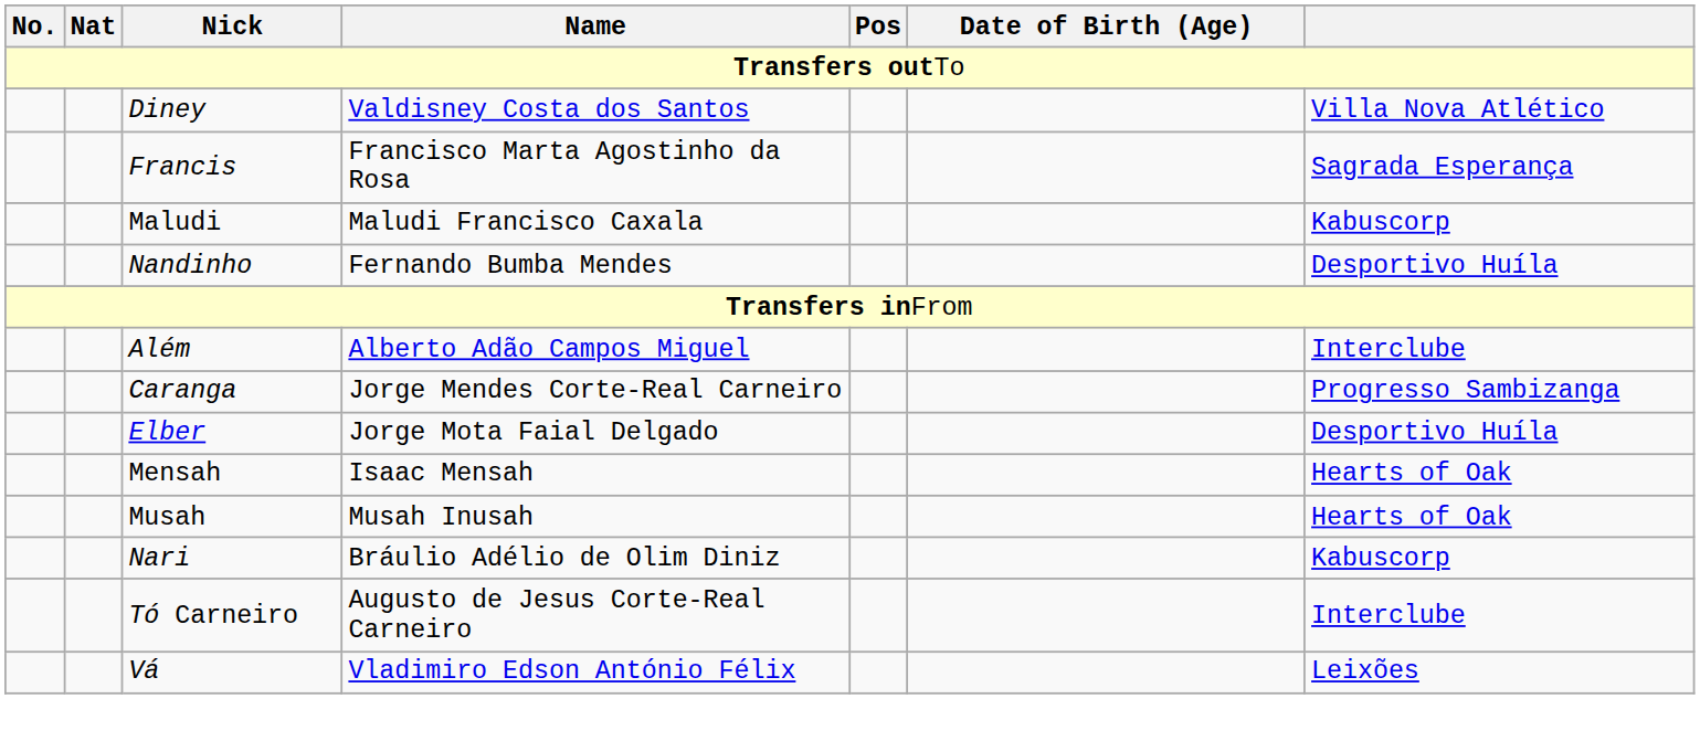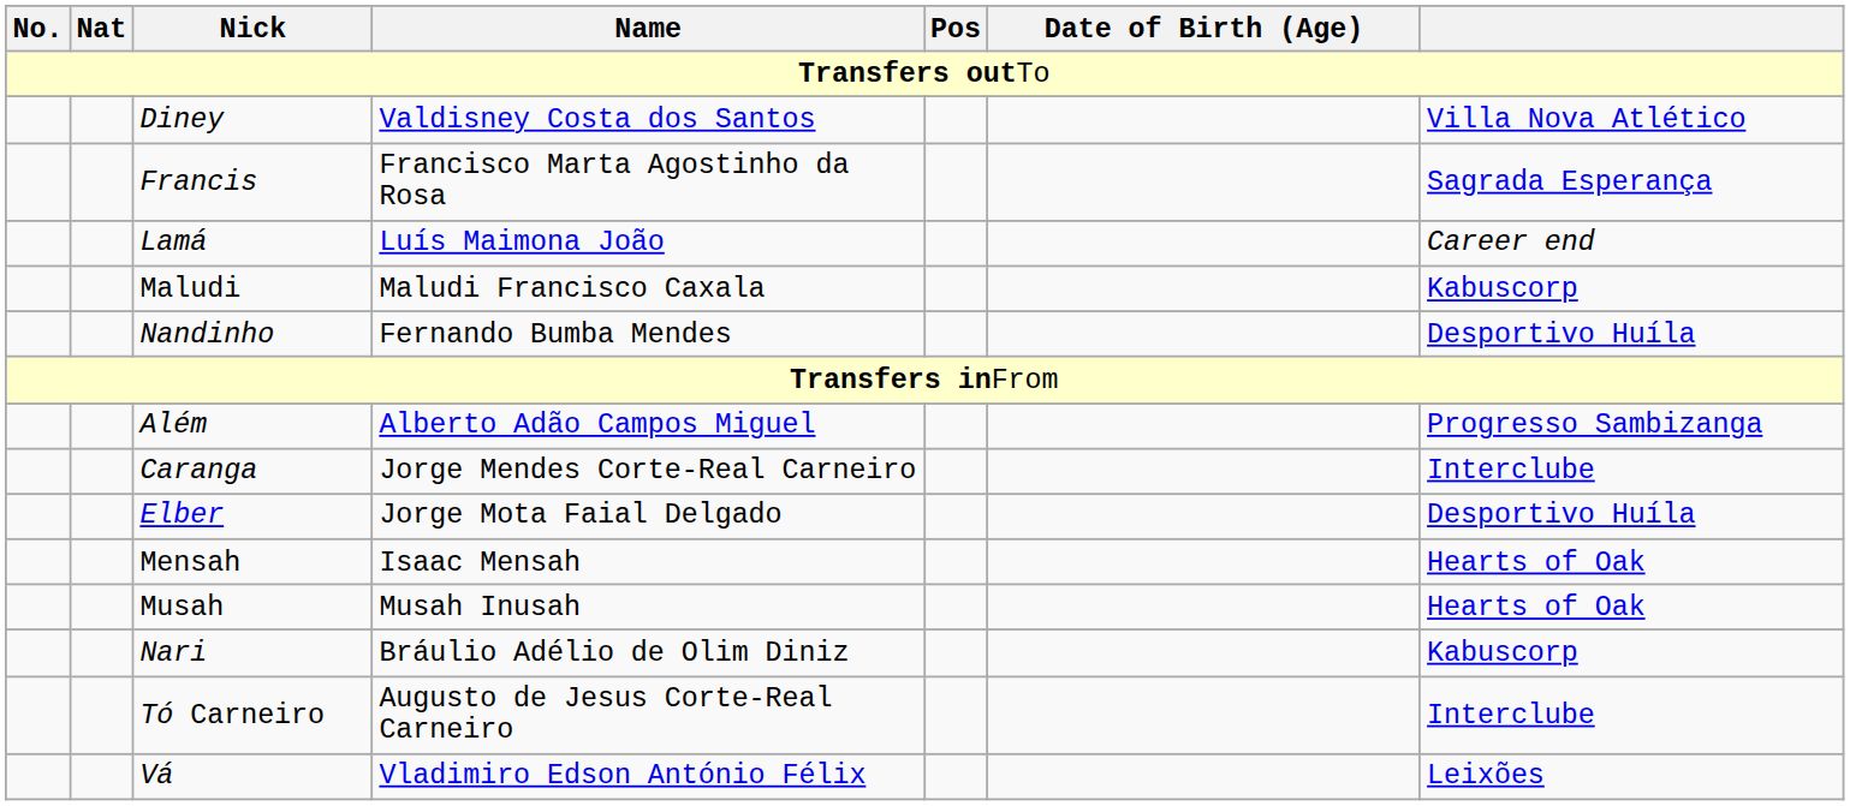+ row: Lamá | Luís Maimona João | Career end
Além | column 7: Interclube -> Progresso Sambizanga
Caranga | column 7: Progresso Sambizanga -> Interclube
